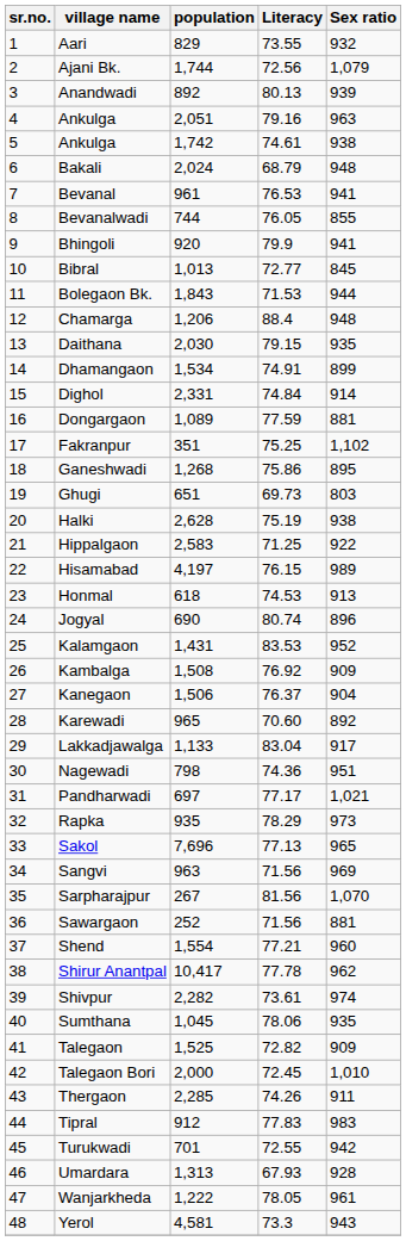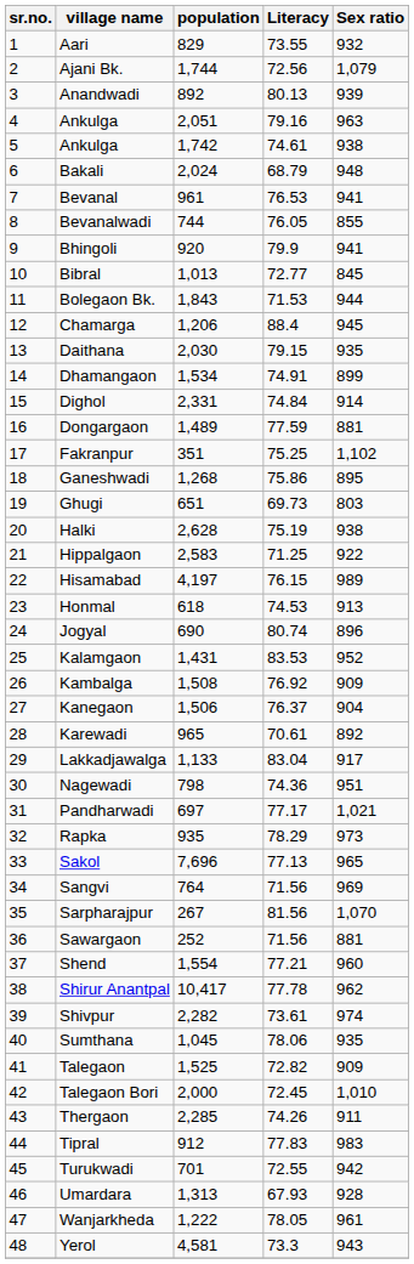Chamarga | Sex ratio: 948 -> 945
Dongargaon | population: 1,089 -> 1,489
Karewadi | Literacy: 70.60 -> 70.61
Sangvi | population: 963 -> 764
